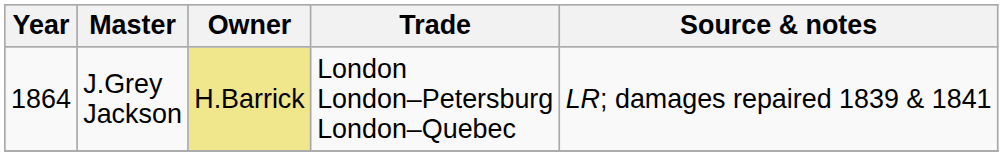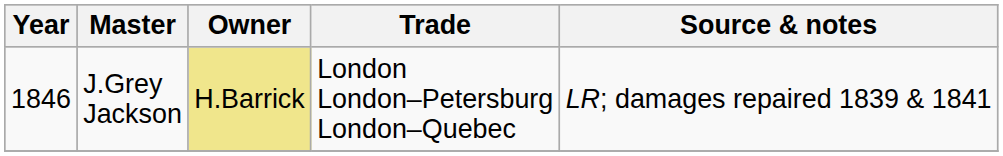J.Grey Jackson | Year: 1864 -> 1846
